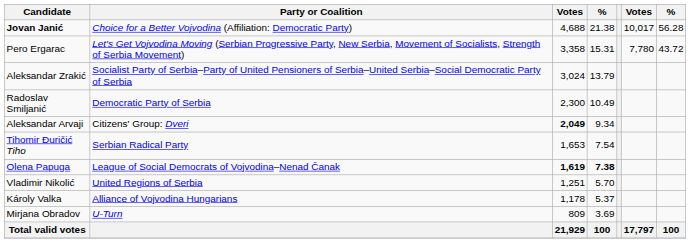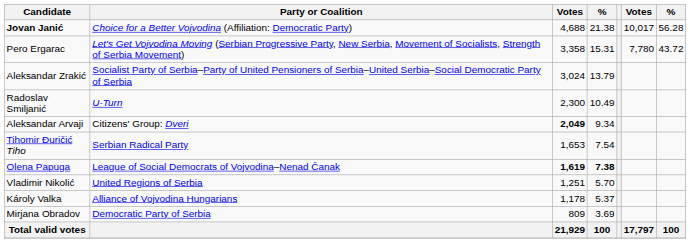Radoslav Smiljanić | Party or Coalition: Democratic Party of Serbia -> U-Turn
Mirjana Obradov | Party or Coalition: U-Turn -> Democratic Party of Serbia
